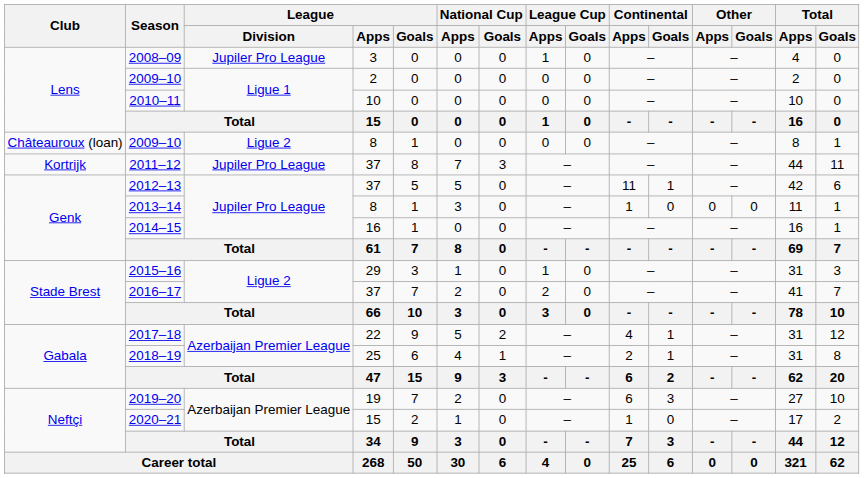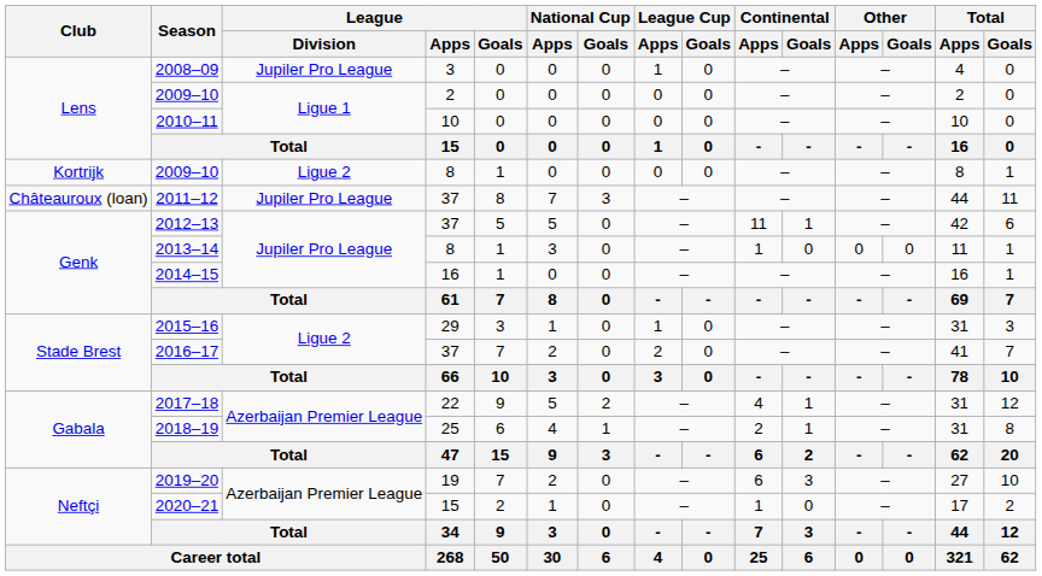2009–10 / 8 | Club: Châteauroux (loan) -> Kortrijk
2011–12 | Club: Kortrijk -> Châteauroux (loan)
